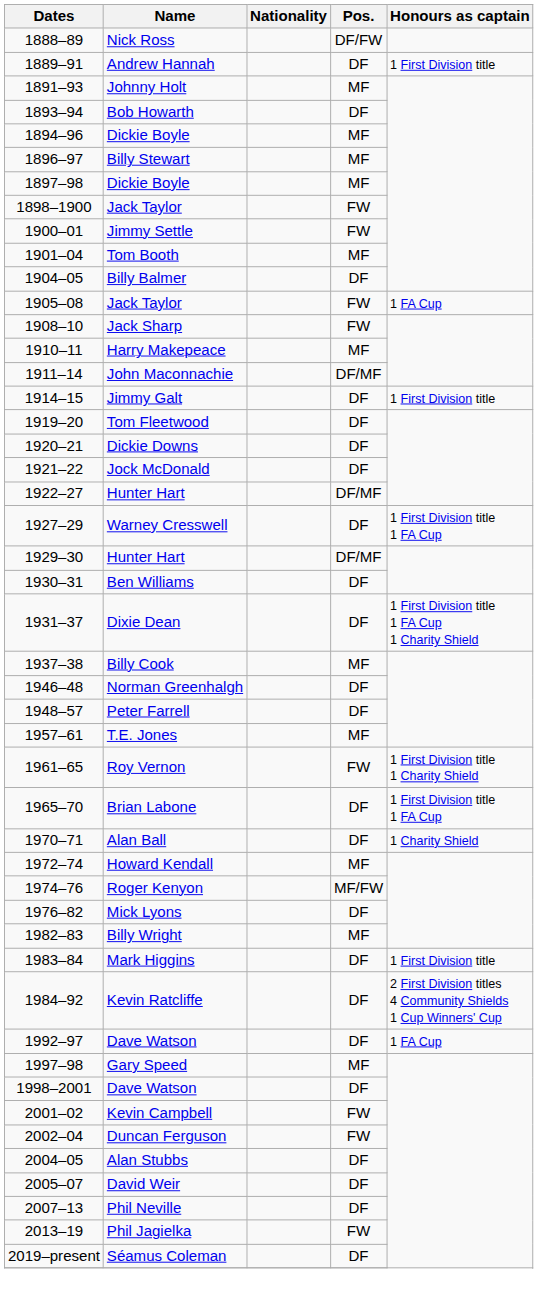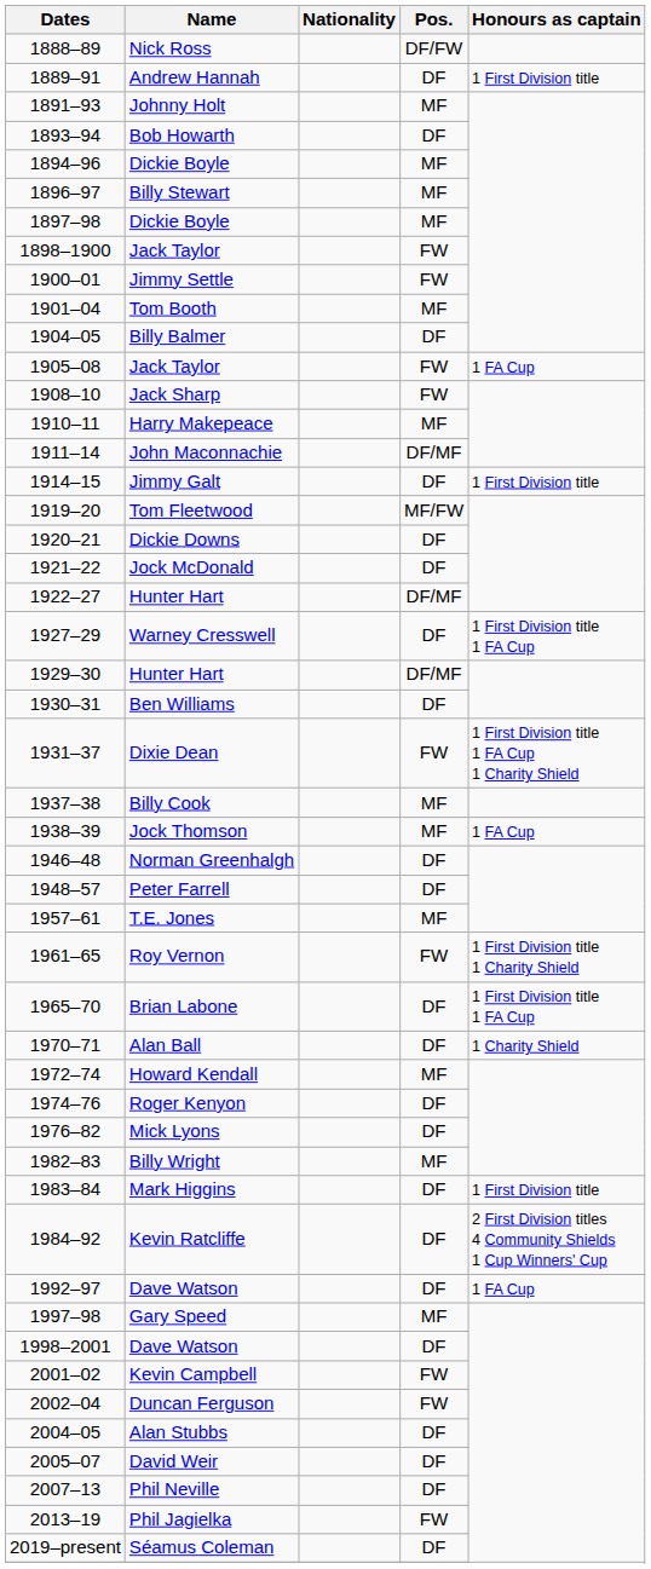Tom Fleetwood | Pos.: DF -> MF/FW
Dixie Dean | Pos.: DF -> FW
+ row: 1938–39 | Jock Thomson | MF | 1 FA Cup
Roger Kenyon | Pos.: MF/FW -> DF
